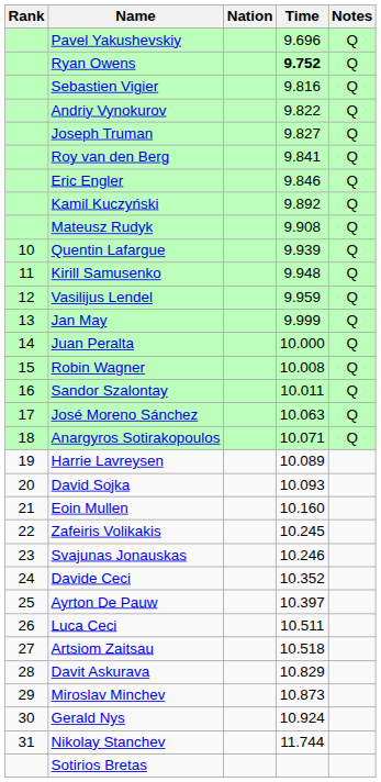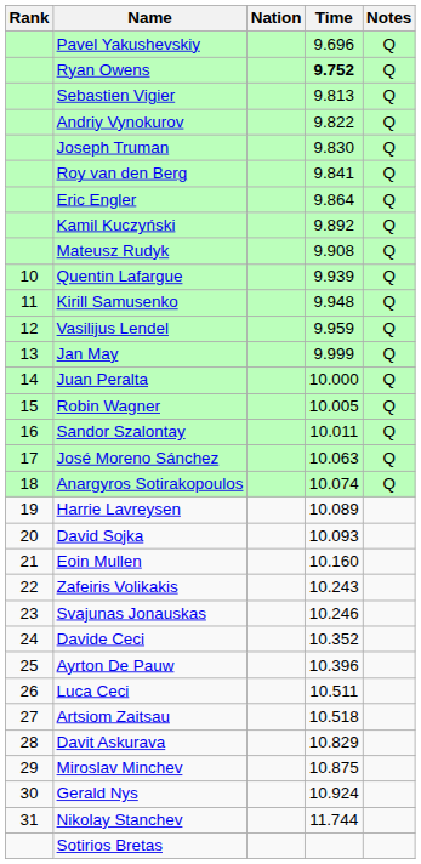Sebastien Vigier | Time: 9.816 -> 9.813
Joseph Truman | Time: 9.827 -> 9.830
Eric Engler | Time: 9.846 -> 9.864
Robin Wagner | Time: 10.008 -> 10.005
Anargyros Sotirakopoulos | Time: 10.071 -> 10.074
Zafeiris Volikakis | Time: 10.245 -> 10.243
Ayrton De Pauw | Time: 10.397 -> 10.396
Miroslav Minchev | Time: 10.873 -> 10.875
